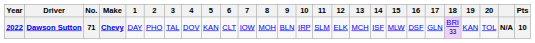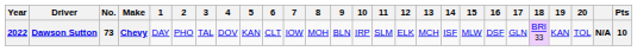Dawson Sutton | No.: 71 -> 73
